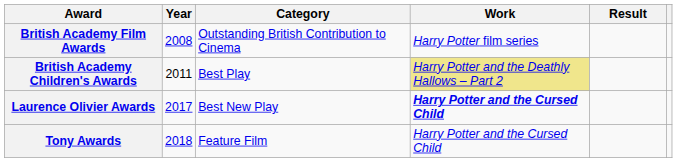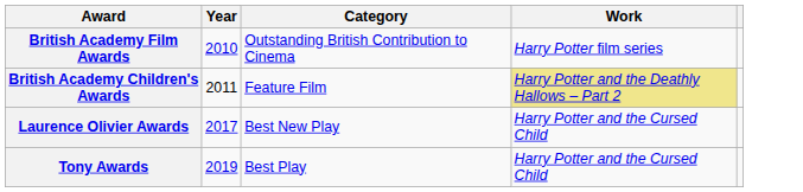- column: Result
British Academy Film Awards | Year: 2008 -> 2010
British Academy Children's Awards | Category: Best Play -> Feature Film
Laurence Olivier Awards | Work: bold -> normal
Tony Awards | Year: 2018 -> 2019
Tony Awards | Category: Feature Film -> Best Play
